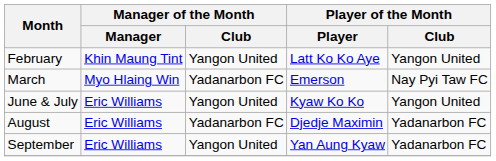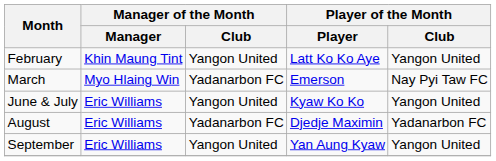September | Player of the Month / Club: Yadanarbon FC -> Yangon United
